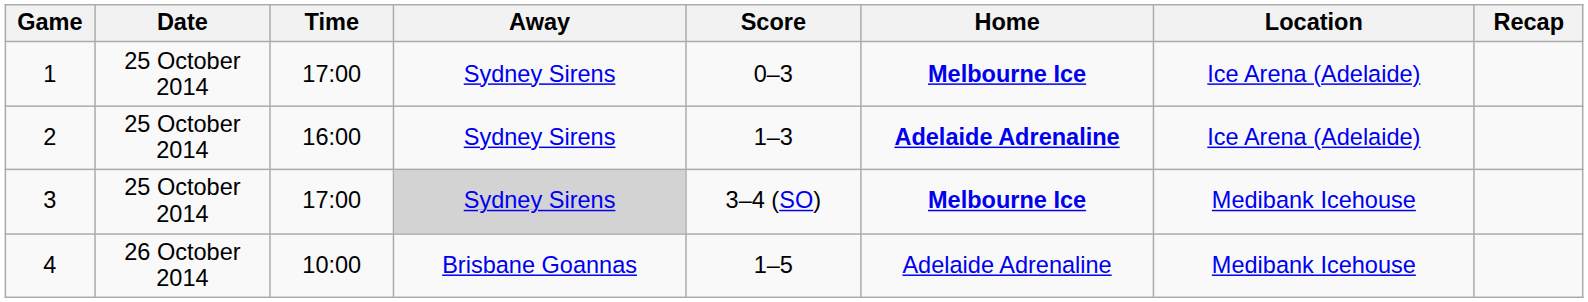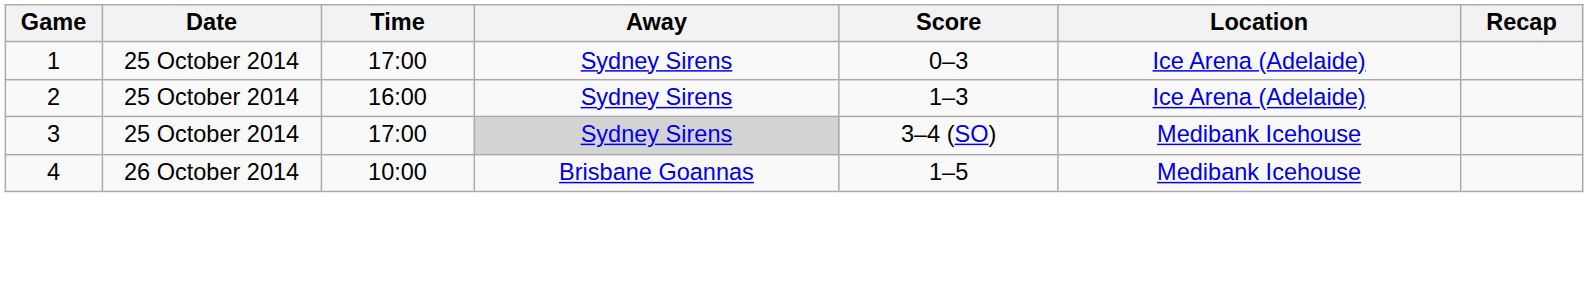- column: Home | Melbourne Ice | Adelaide Adrenaline | Melbourne Ice | Adelaide Adrenaline
